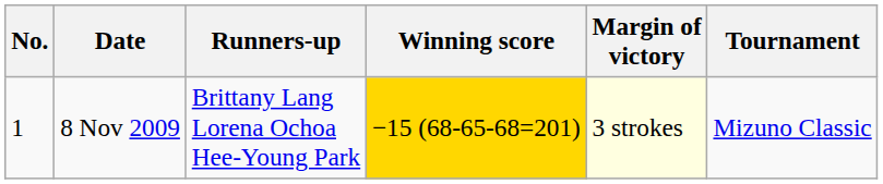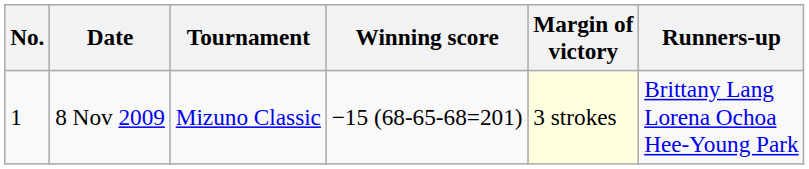columns swapped: Tournament <-> Runners-up
8 Nov 2009 | Winning score: gold background -> no background
